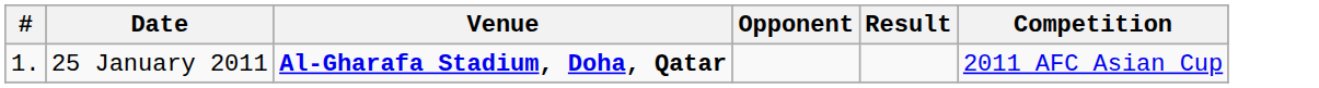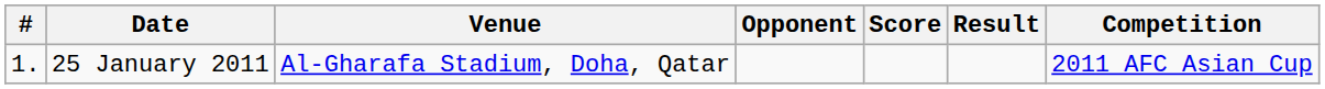+ column: Score
25 January 2011 | Venue: bold -> normal
